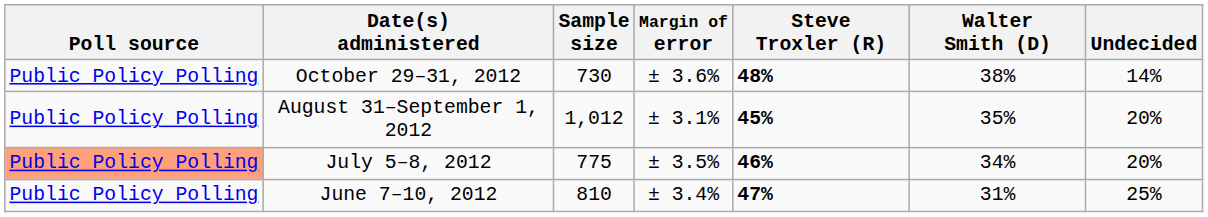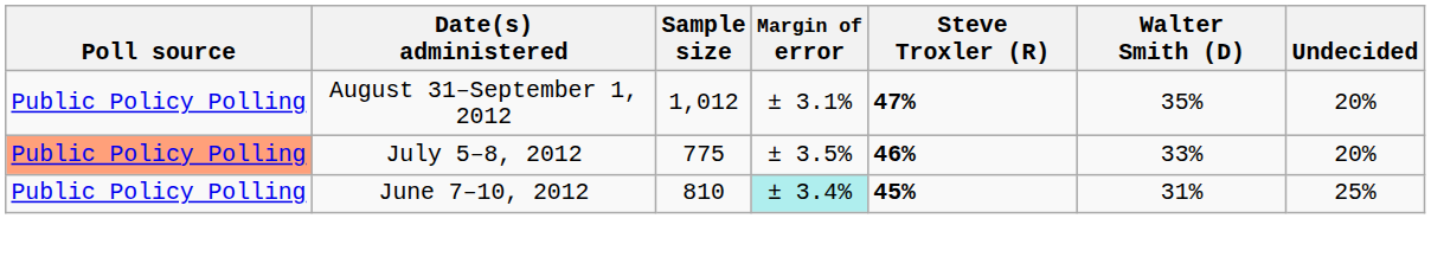- row: Public Policy Polling | October 29–31, 2012 | 730 | ± 3.6% | 48% | 38% | 14%
August 31–September 1, 2012 | Steve Troxler (R): 45% -> 47%
July 5–8, 2012 | Walter Smith (D): 34% -> 33%
June 7–10, 2012 | Margin of error: no background -> paleturquoise background
June 7–10, 2012 | Steve Troxler (R): 47% -> 45%
